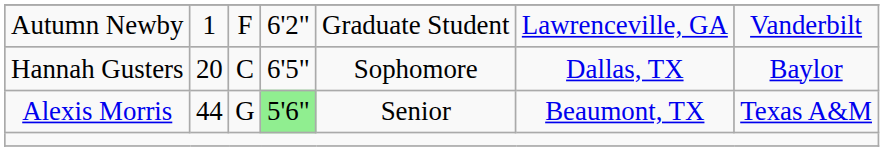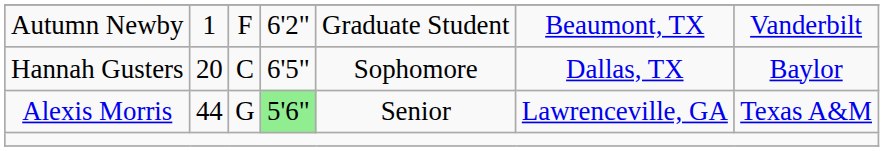Autumn Newby | column 6: Lawrenceville, GA -> Beaumont, TX
Alexis Morris | column 6: Beaumont, TX -> Lawrenceville, GA
